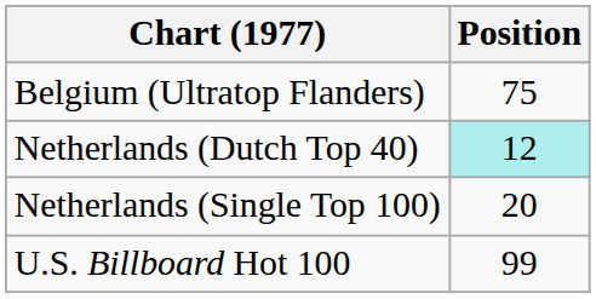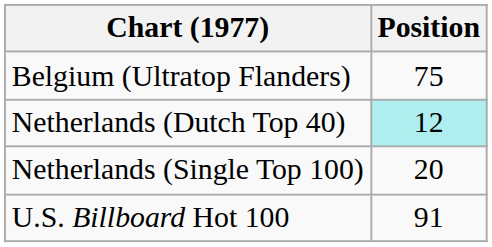U.S. Billboard Hot 100 | Position: 99 -> 91
